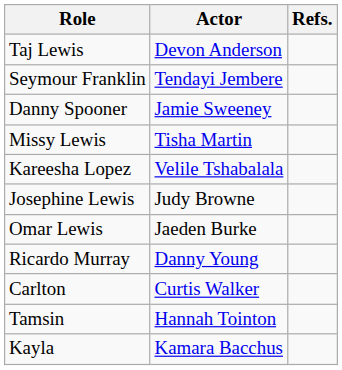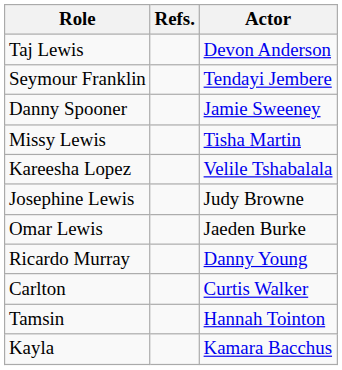columns swapped: Actor <-> Refs.
